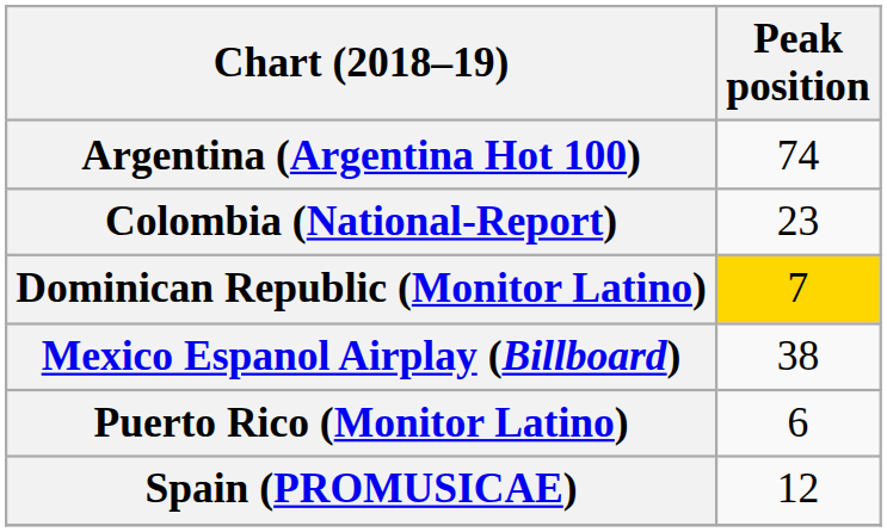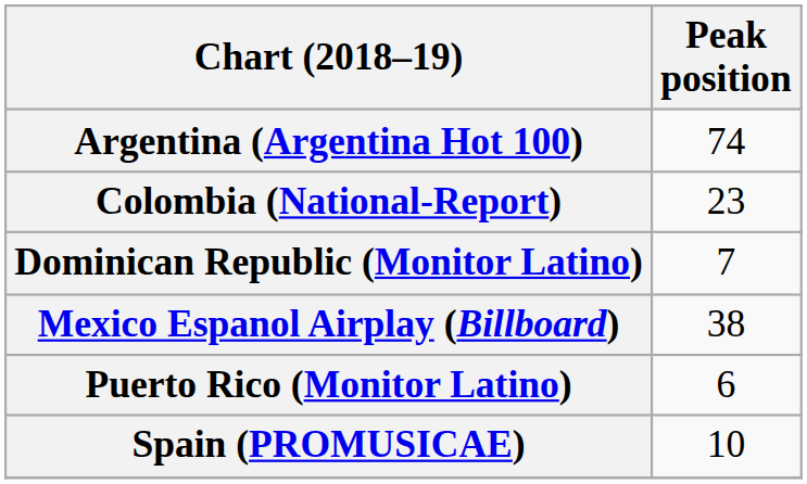Dominican Republic (Monitor Latino) | Peak position: gold background -> no background
Spain (PROMUSICAE) | Peak position: 12 -> 10
